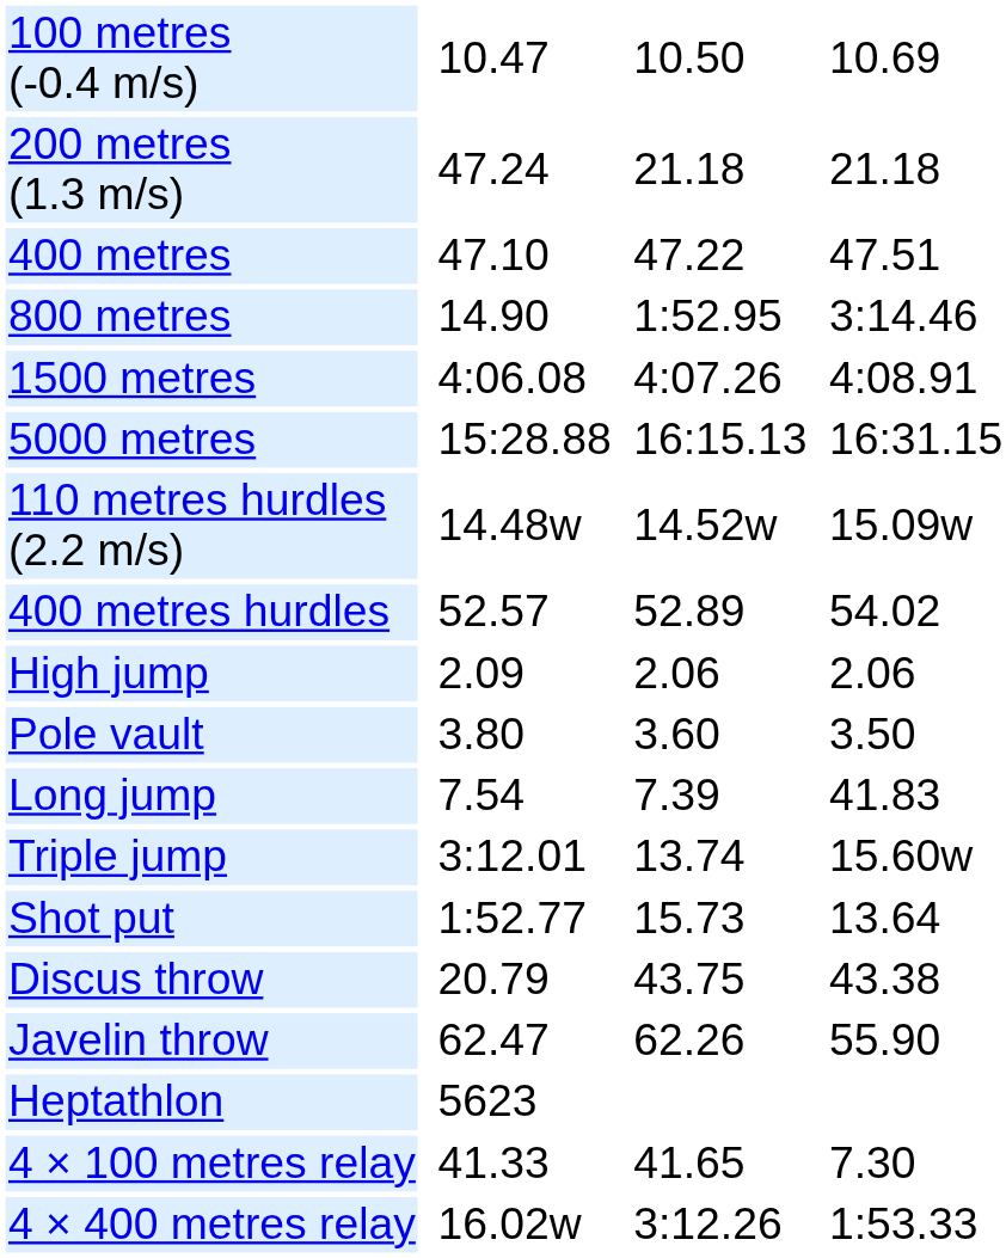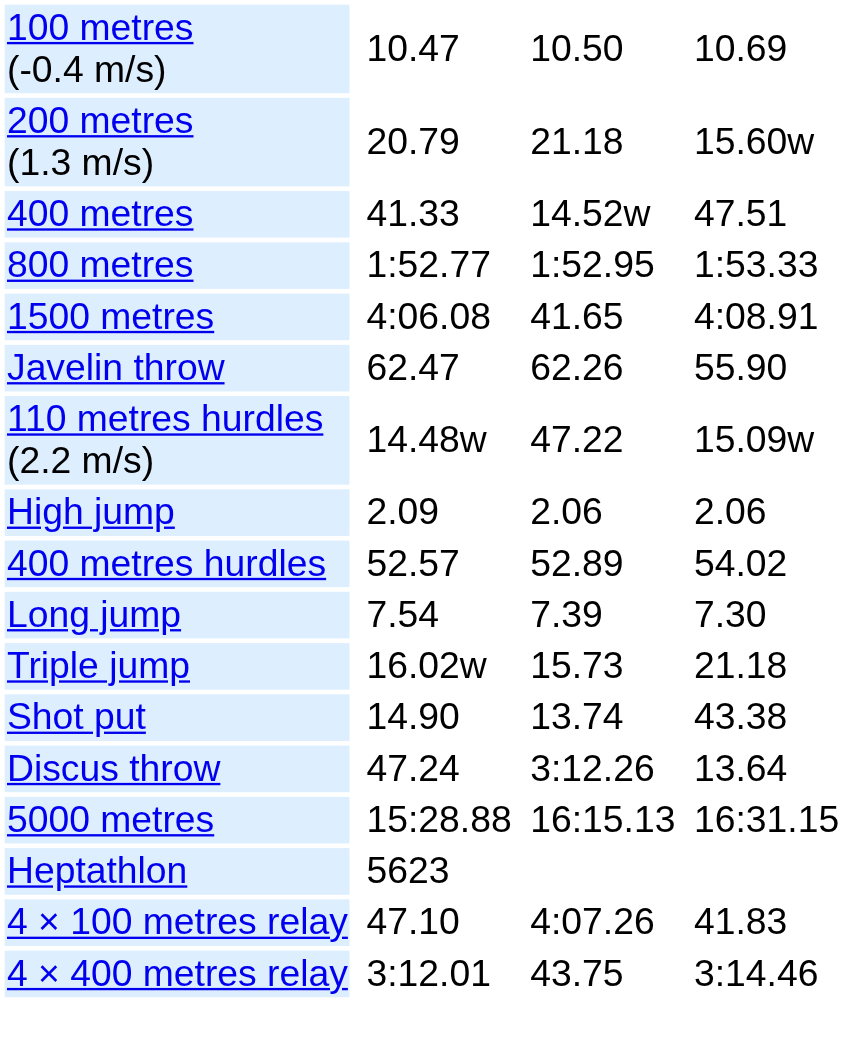200 metres (1.3 m/s) | column 3: 47.24 -> 20.79
200 metres (1.3 m/s) | column 7: 21.18 -> 15.60w
400 metres | column 3: 47.10 -> 41.33
400 metres | column 5: 47.22 -> 14.52w
800 metres | column 3: 14.90 -> 1:52.77
800 metres | column 7: 3:14.46 -> 1:53.33
1500 metres | column 5: 4:07.26 -> 41.65
rows swapped: 5000 metres <-> Javelin throw
110 metres hurdles (2.2 m/s) | column 5: 14.52w -> 47.22
rows swapped: 400 metres hurdles <-> High jump
- row: Pole vault | 3.80 | 3.60 | 3.50
Long jump | column 7: 41.83 -> 7.30
Triple jump | column 3: 3:12.01 -> 16.02w
Triple jump | column 5: 13.74 -> 15.73
Triple jump | column 7: 15.60w -> 21.18
Shot put | column 3: 1:52.77 -> 14.90
Shot put | column 5: 15.73 -> 13.74
Shot put | column 7: 13.64 -> 43.38
Discus throw | column 3: 20.79 -> 47.24
Discus throw | column 5: 43.75 -> 3:12.26
Discus throw | column 7: 43.38 -> 13.64
4 × 100 metres relay | column 3: 41.33 -> 47.10
4 × 100 metres relay | column 5: 41.65 -> 4:07.26
4 × 100 metres relay | column 7: 7.30 -> 41.83
4 × 400 metres relay | column 3: 16.02w -> 3:12.01
4 × 400 metres relay | column 5: 3:12.26 -> 43.75
4 × 400 metres relay | column 7: 1:53.33 -> 3:14.46
